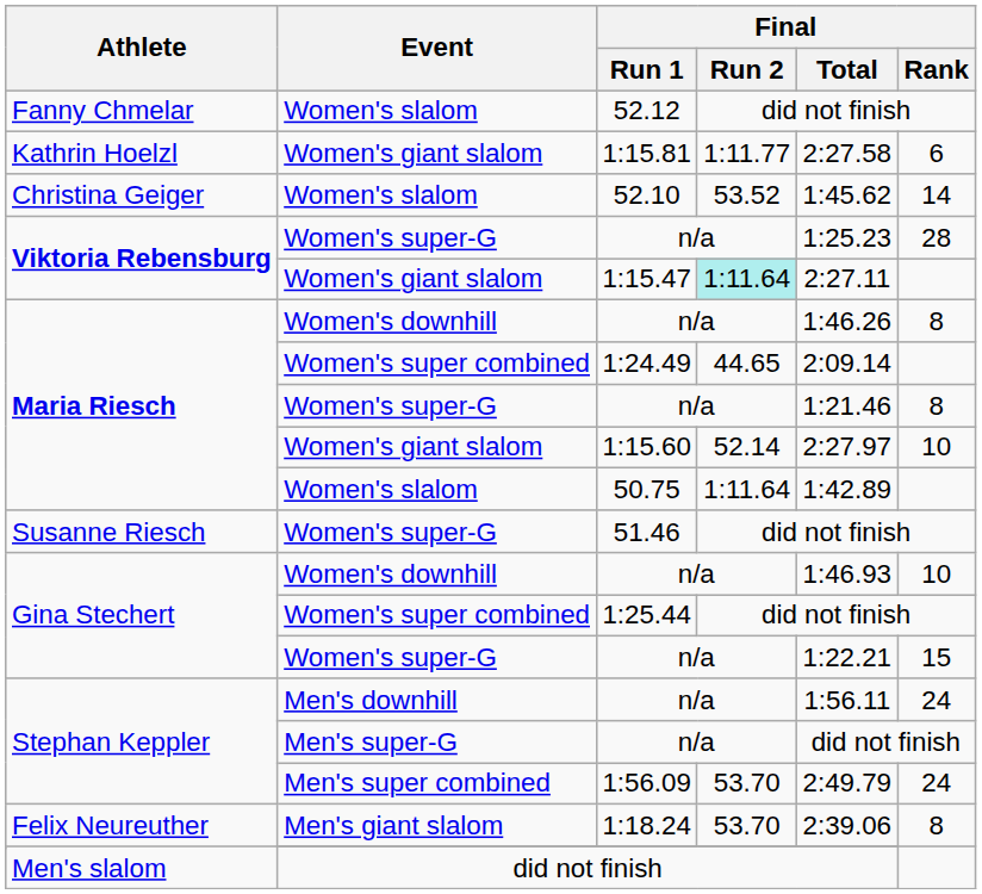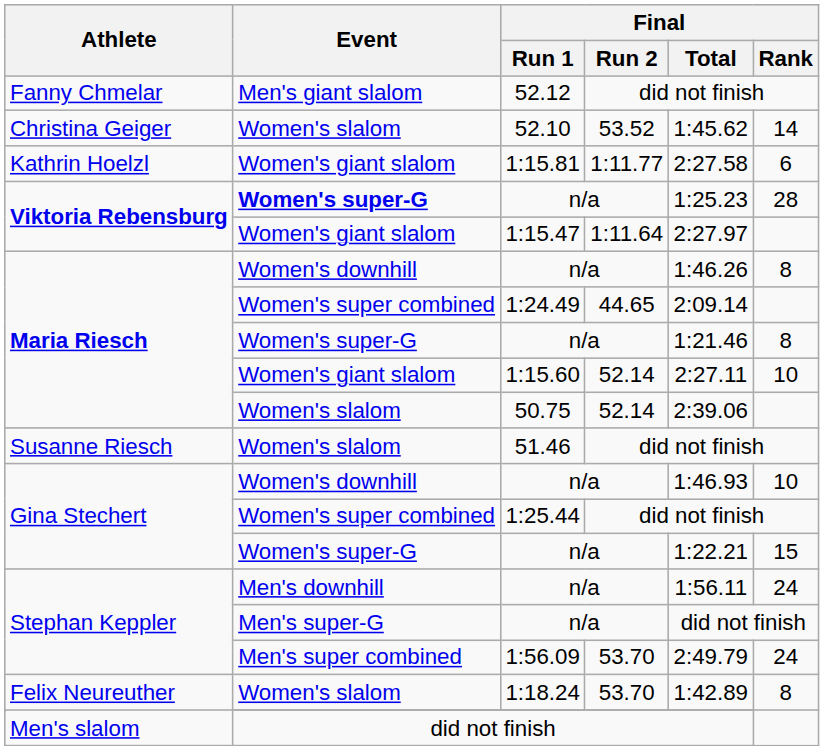52.12 | Event: Women's slalom -> Men's giant slalom
rows swapped: 52.10 <-> 1:15.81
Viktoria Rebensburg / n/a | Event: normal -> bold
1:15.47 | Final / Run 2: paleturquoise background -> no background
1:15.47 | Final / Total: 2:27.11 -> 2:27.97
1:15.60 | Final / Total: 2:27.97 -> 2:27.11
50.75 | Final / Run 2: 1:11.64 -> 52.14
50.75 | Final / Total: 1:42.89 -> 2:39.06
51.46 | Event: Women's super-G -> Women's slalom
1:18.24 | Event: Men's giant slalom -> Women's slalom
1:18.24 | Final / Total: 2:39.06 -> 1:42.89
